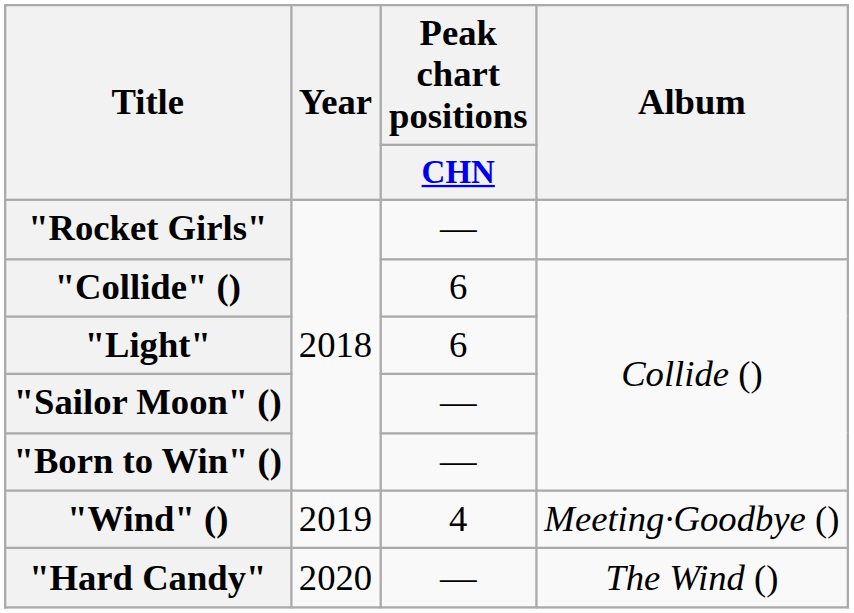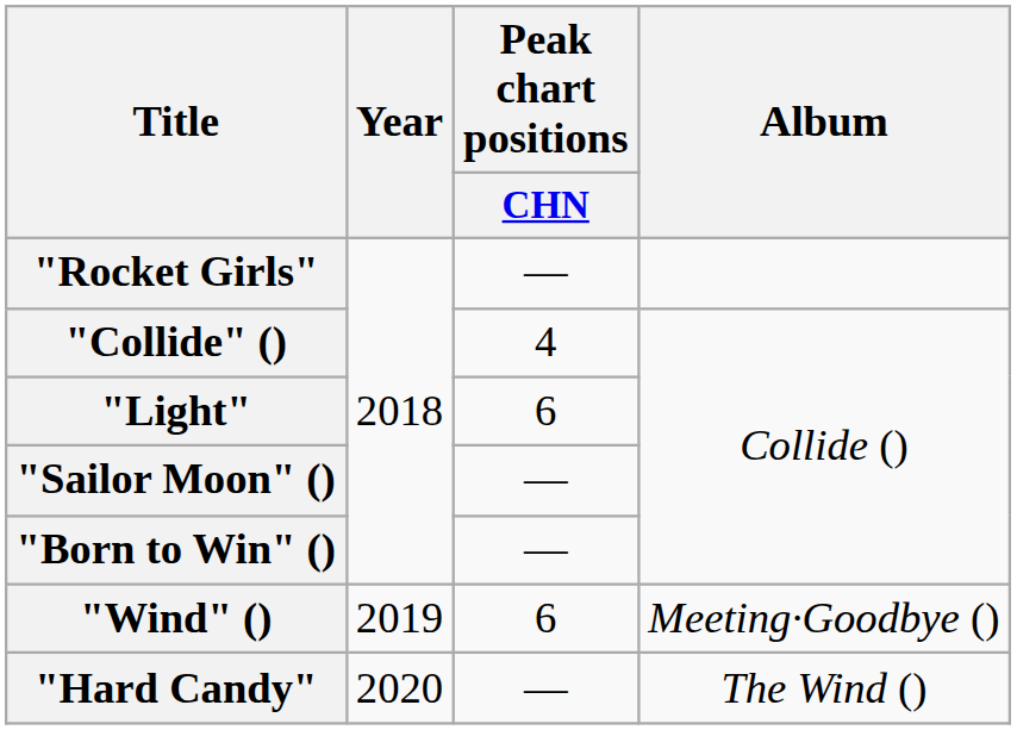"Collide" () | Peak chart positions / CHN: 6 -> 4
"Wind" () | Peak chart positions / CHN: 4 -> 6
